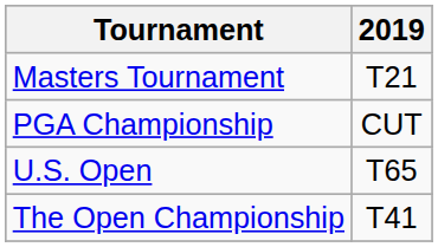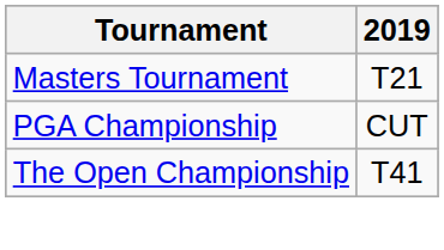- row: U.S. Open | T65
